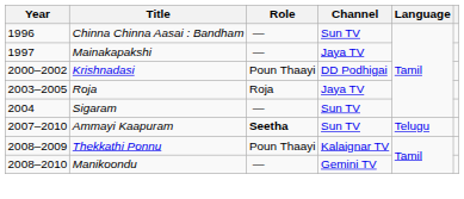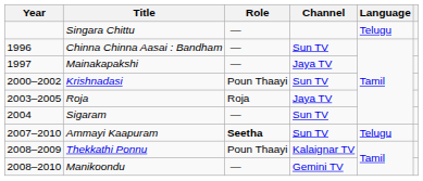+ row: Singara Chittu | — | Telugu
Krishnadasi | Channel: DD Podhigai -> Sun TV
